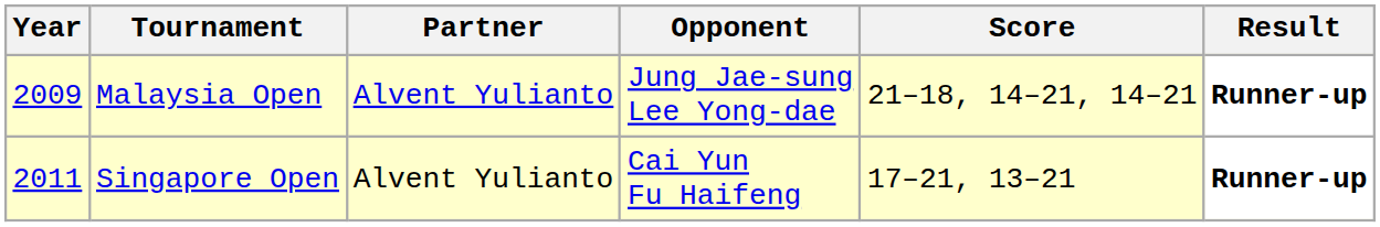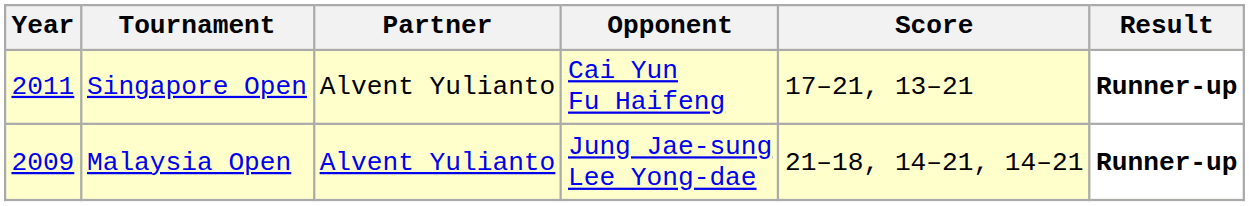rows swapped: Malaysia Open <-> Singapore Open
